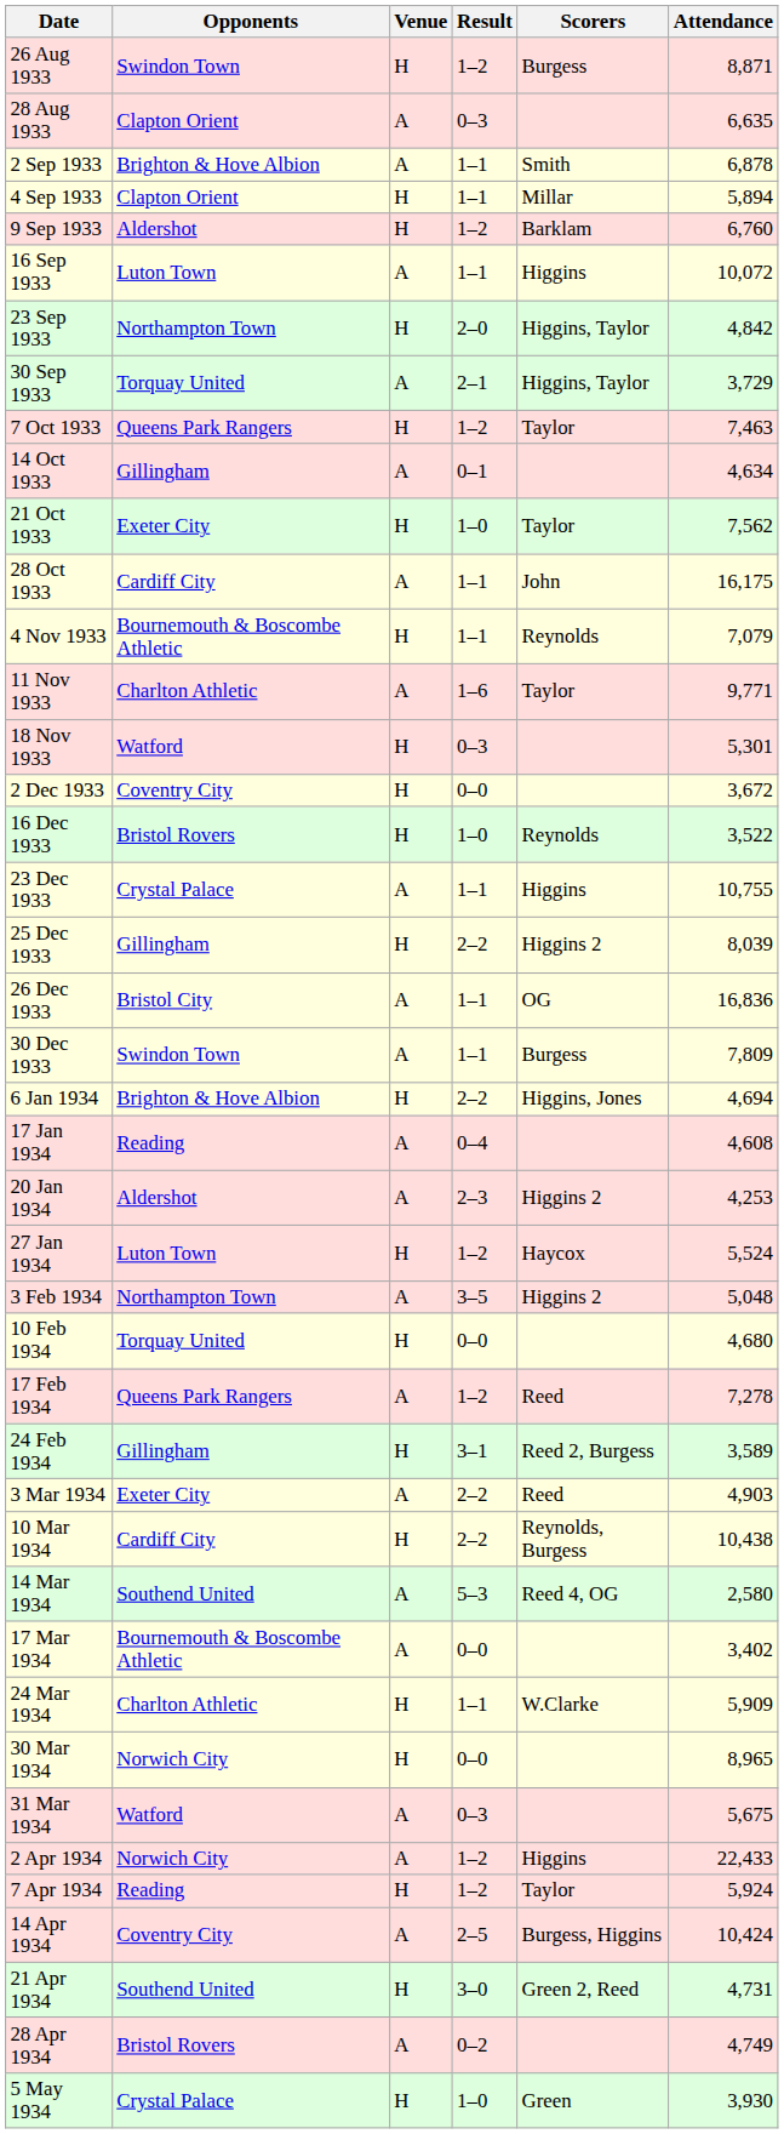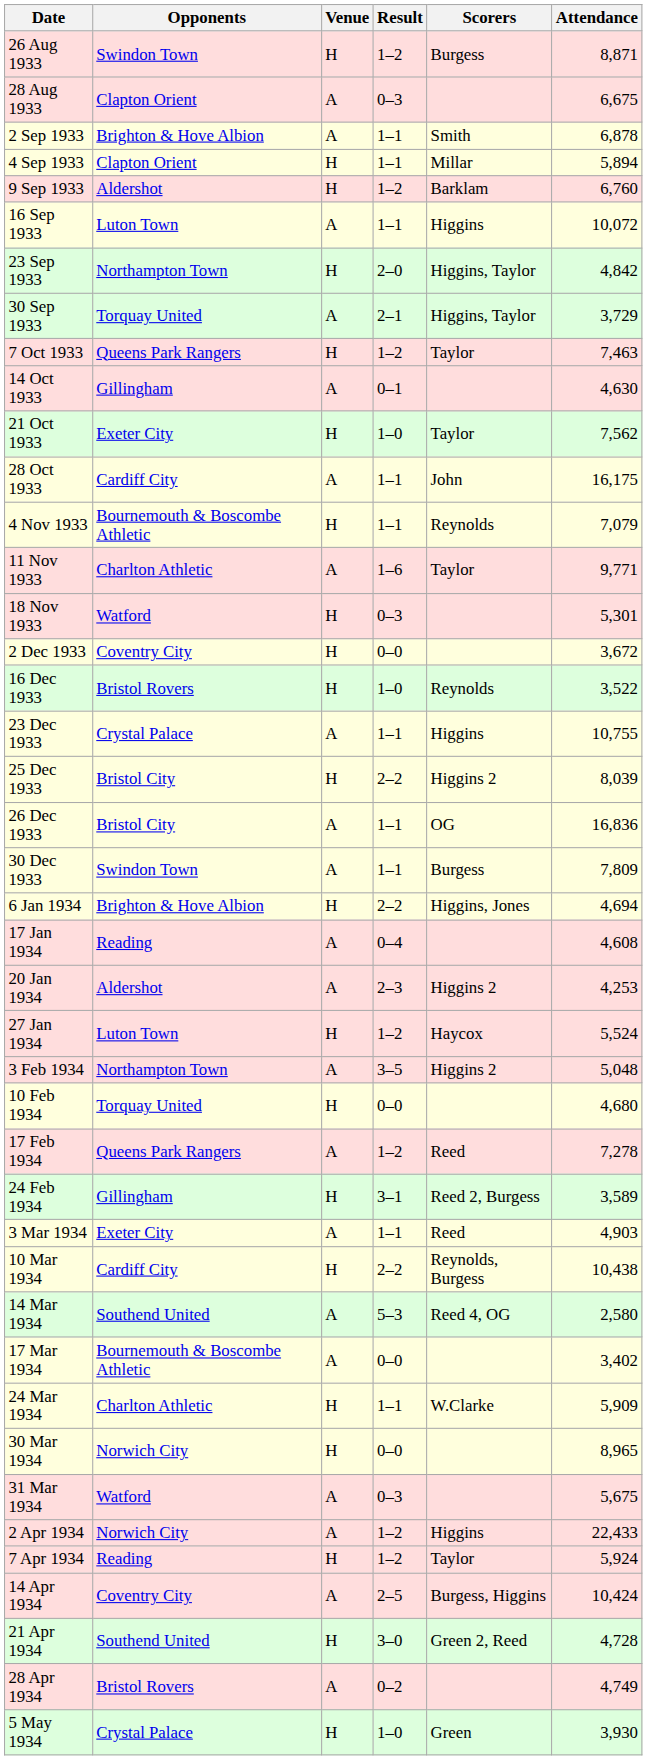28 Aug 1933 | Attendance: 6,635 -> 6,675
14 Oct 1933 | Attendance: 4,634 -> 4,630
25 Dec 1933 | Opponents: Gillingham -> Bristol City
3 Mar 1934 | Result: 2–2 -> 1–1
21 Apr 1934 | Attendance: 4,731 -> 4,728
